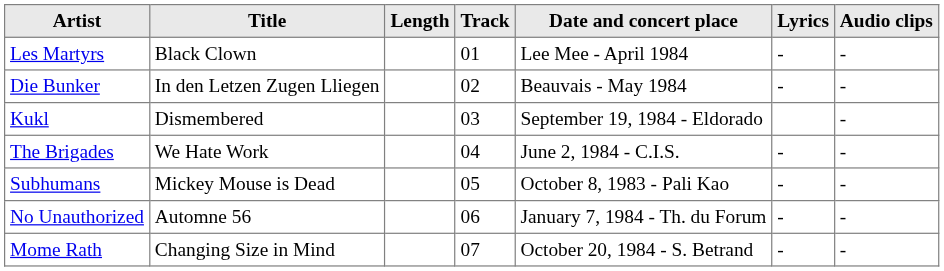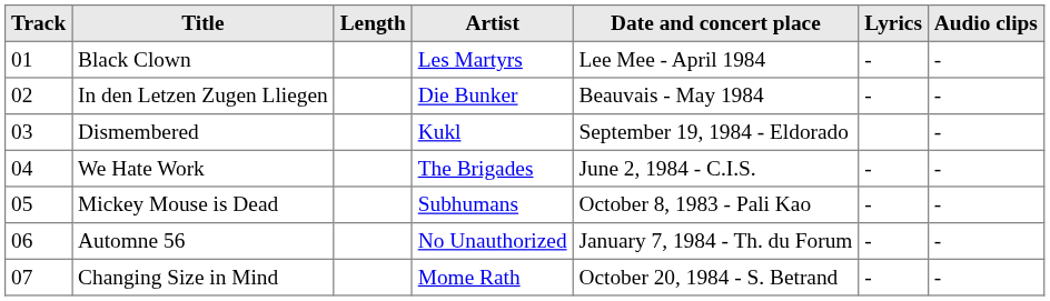columns swapped: Track <-> Artist
